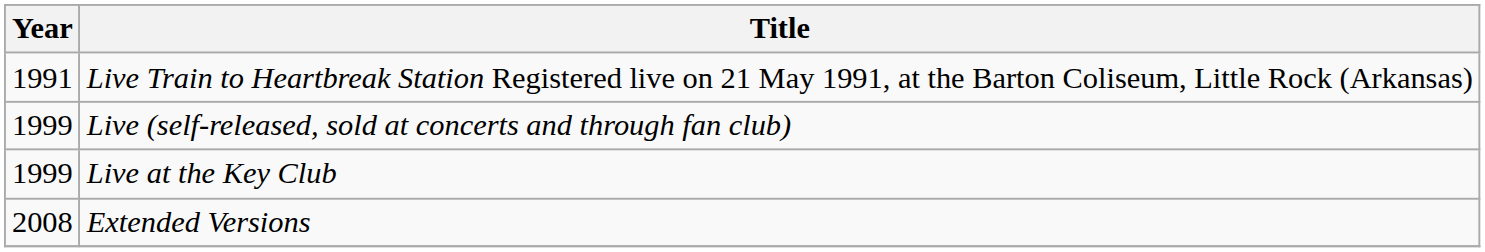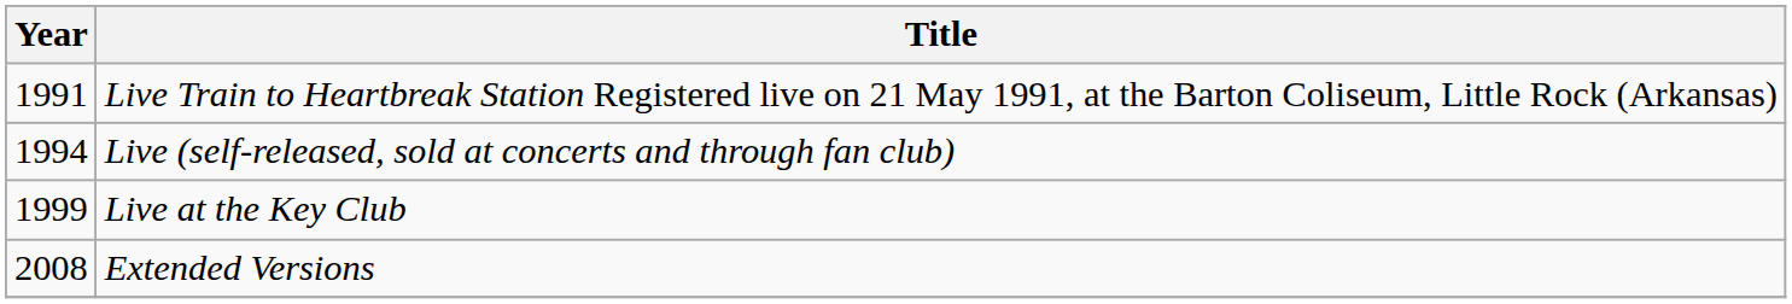Live (self-released, sold at concerts and through fan club) | Year: 1999 -> 1994
